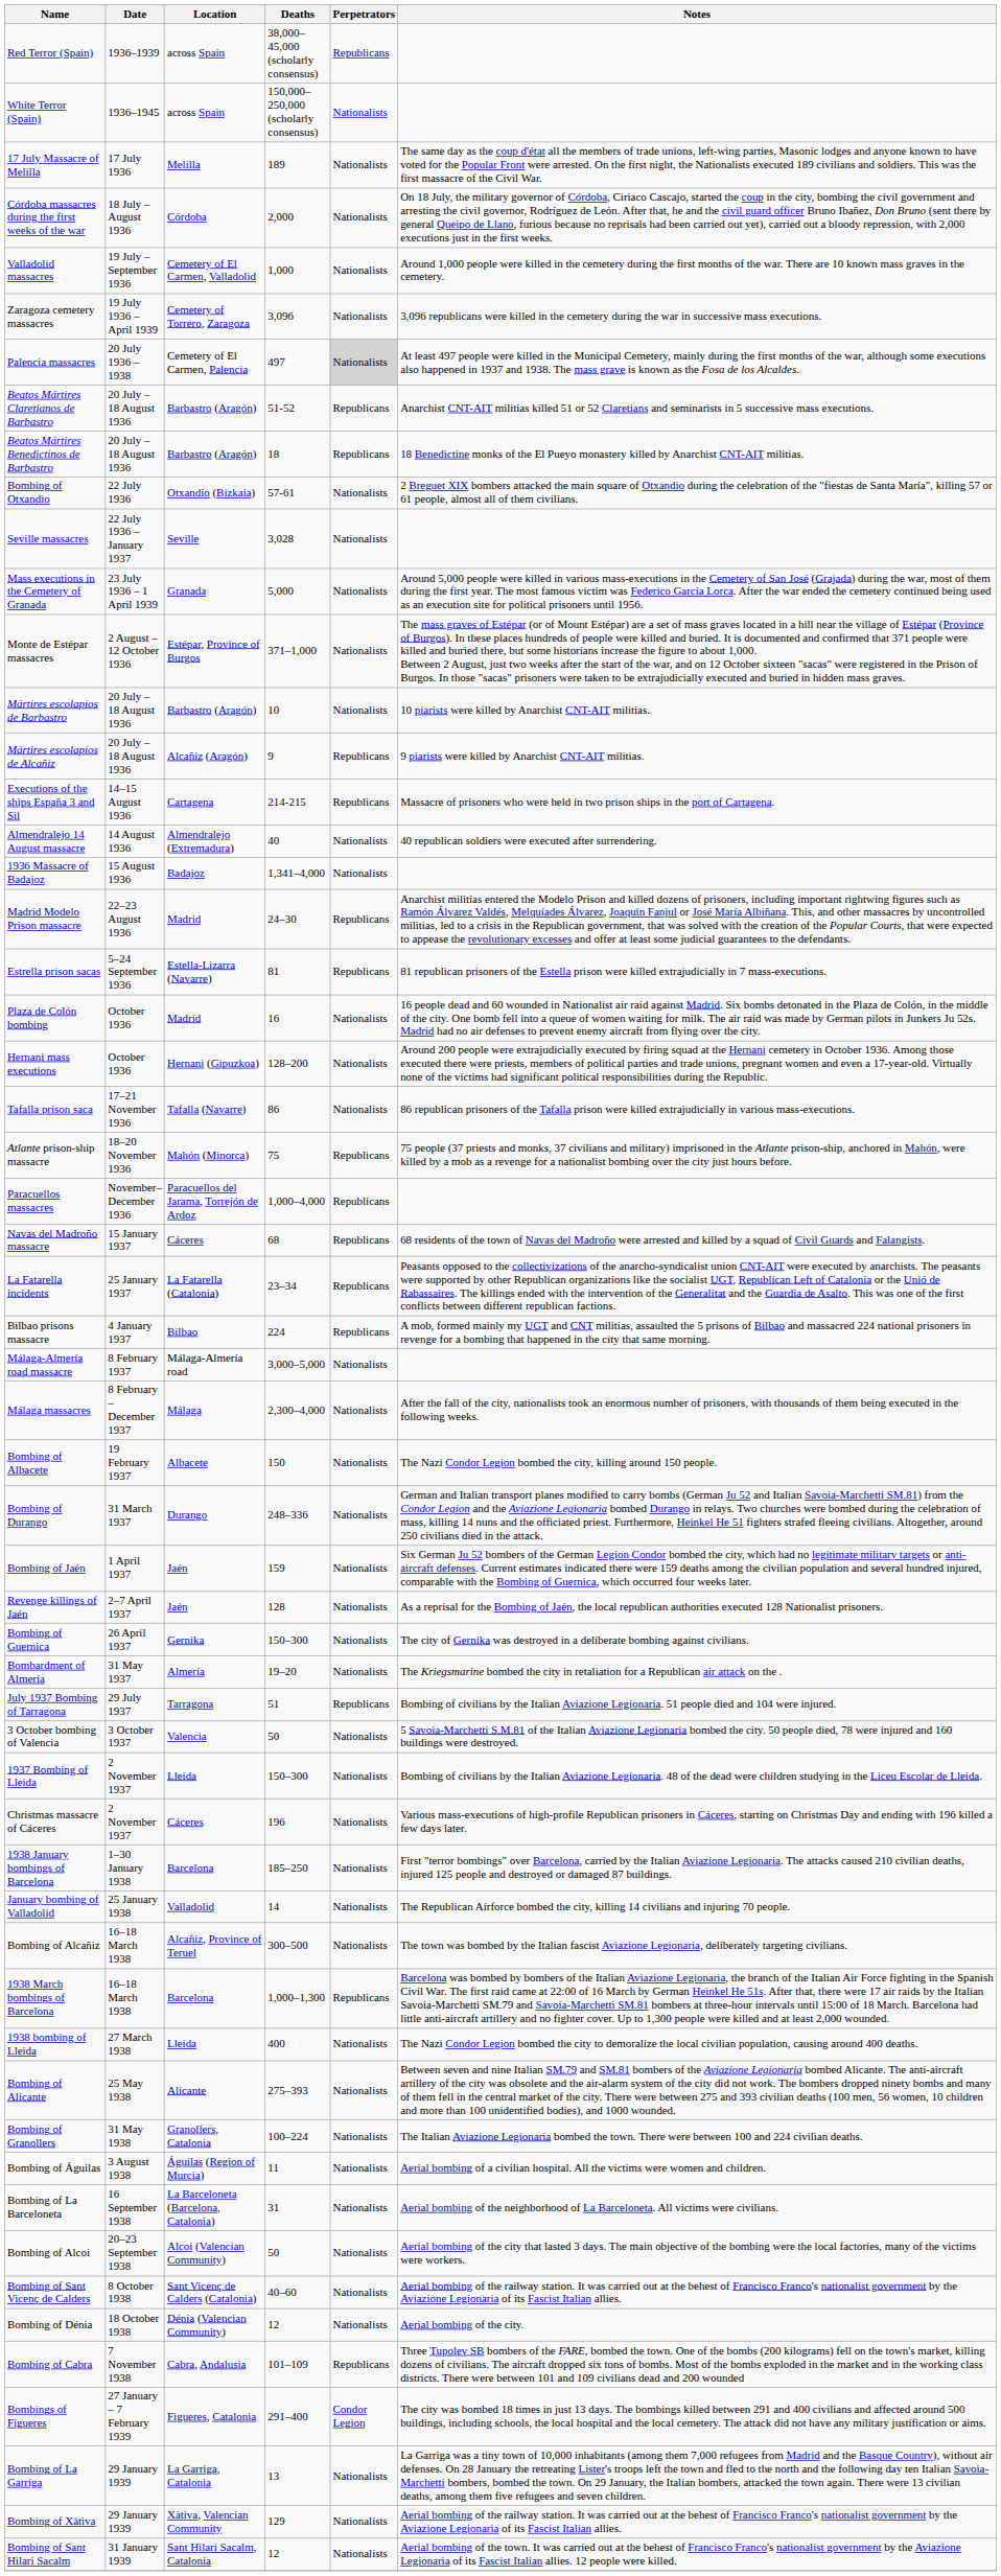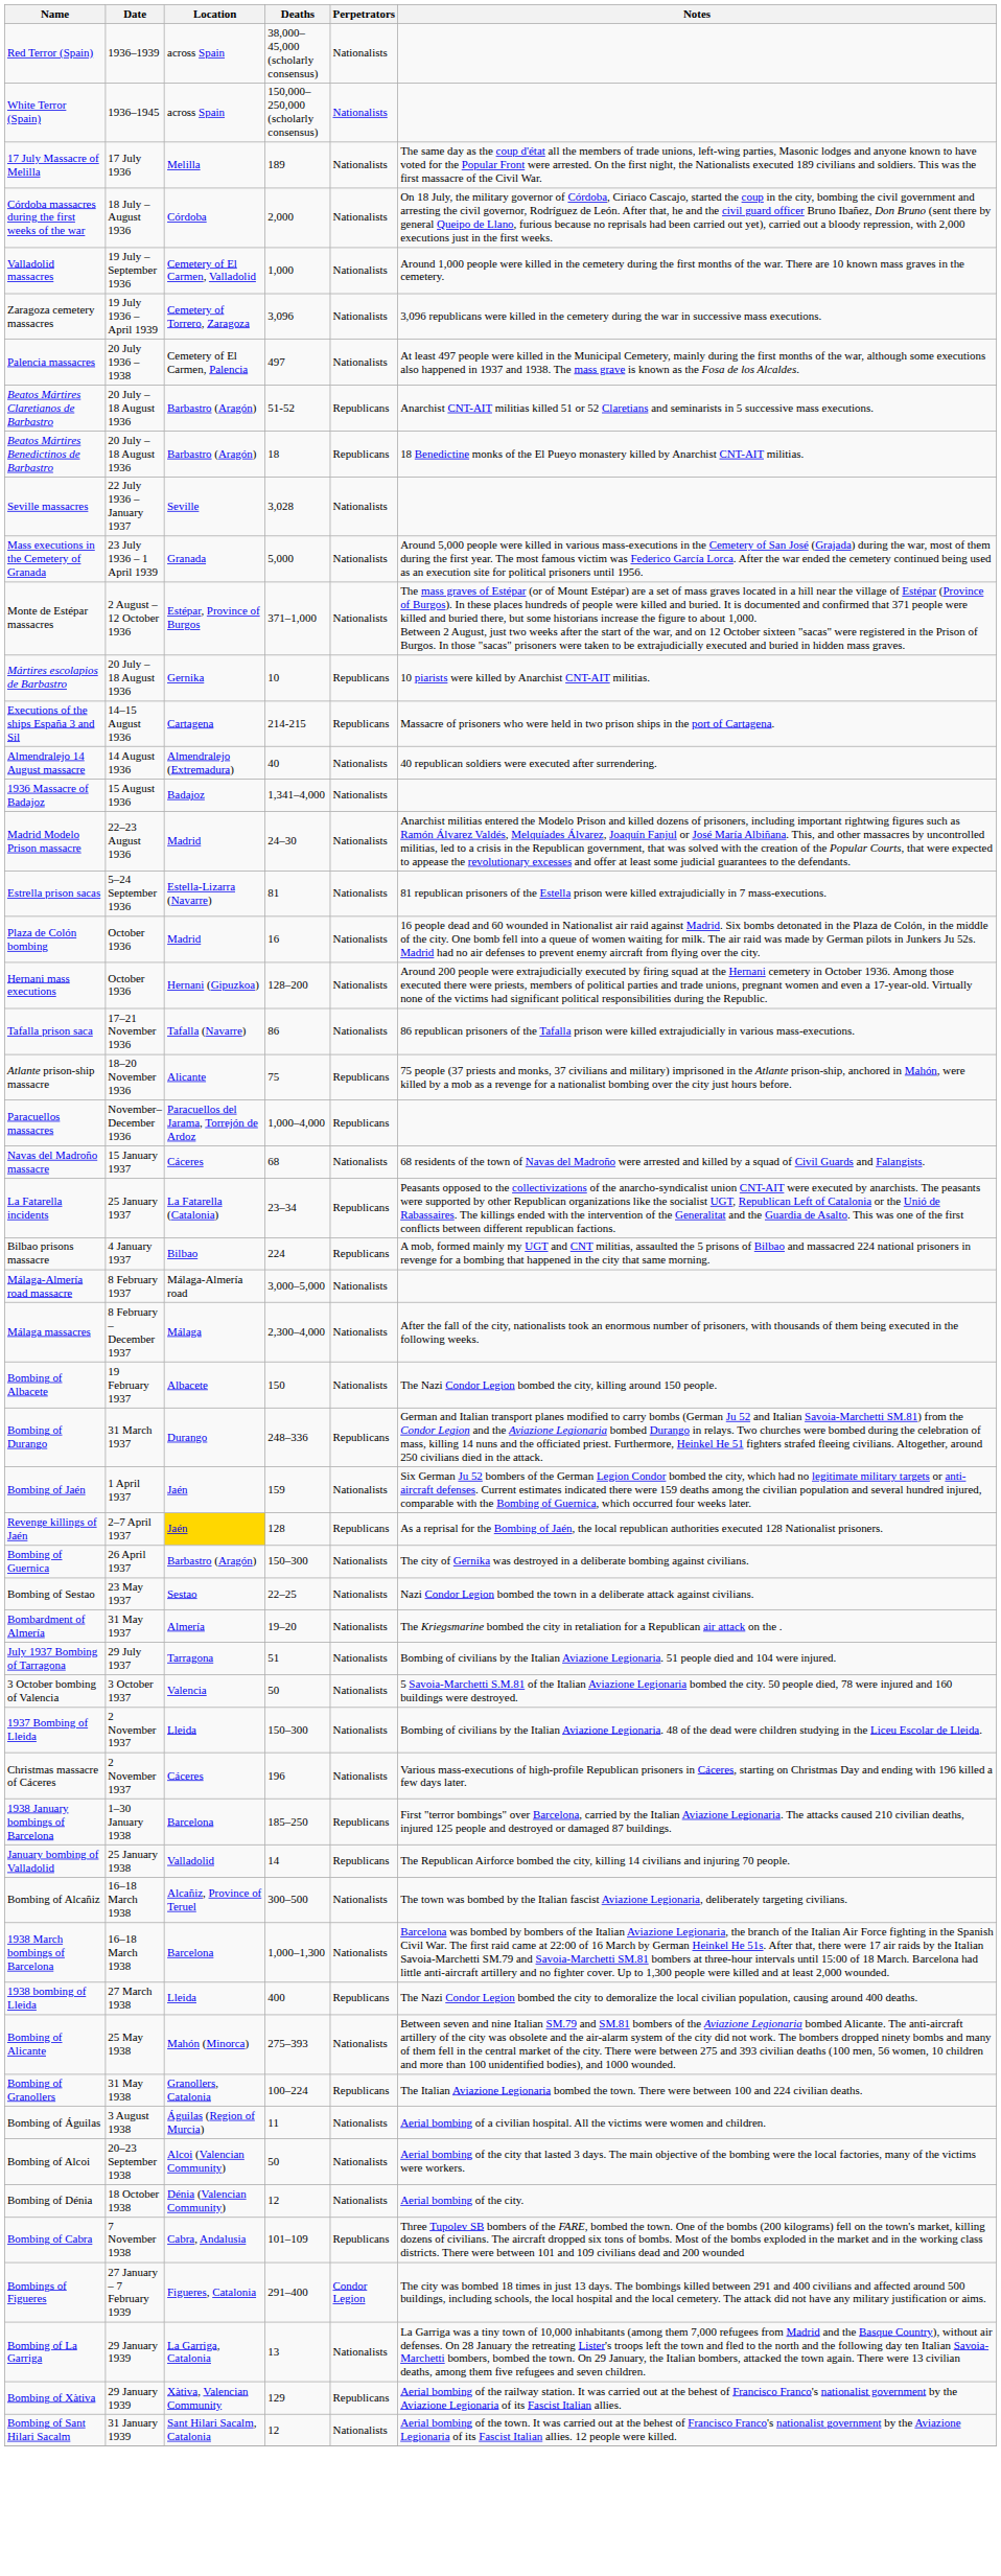Red Terror (Spain) | Perpetrators: Republicans -> Nationalists
Palencia massacres | Perpetrators: lightgrey background -> no background
- row: Bombing of Otxandio | 22 July 1936 | Otxandio (Bizkaia) | 57-61 | Nationalists | 2 Breguet XIX bombers attacked the main square of Otxandio during the celebration of the "fiestas de Santa María", killing 57 or 61 people, almost all of them civilians.
Mártires escolapios de Barbastro | Location: Barbastro (Aragón) -> Gernika
Mártires escolapios de Barbastro | Perpetrators: Nationalists -> Republicans
- row: Mártires escolapios de Alcañiz | 20 July – 18 August 1936 | Alcañiz (Aragón) | 9 | Republicans | 9 piarists were killed by Anarchist CNT-AIT militias.
Madrid Modelo Prison massacre | Perpetrators: Republicans -> Nationalists
Estrella prison sacas | Perpetrators: Republicans -> Nationalists
Atlante prison-ship massacre | Location: Mahón (Minorca) -> Alicante
Navas del Madroño massacre | Perpetrators: Republicans -> Nationalists
Bombing of Durango | Perpetrators: Nationalists -> Republicans
Revenge killings of Jaén | Location: no background -> gold background
Revenge killings of Jaén | Perpetrators: Nationalists -> Republicans
Bombing of Guernica | Location: Gernika -> Barbastro (Aragón)
+ row: Bombing of Sestao | 23 May 1937 | Sestao | 22–25 | Nationalists | Nazi Condor Legion bombed the town in a deliberate attack against civilians.
July 1937 Bombing of Tarragona | Perpetrators: Republicans -> Nationalists
1938 January bombings of Barcelona | Perpetrators: Nationalists -> Republicans
January bombing of Valladolid | Perpetrators: Nationalists -> Republicans
1938 March bombings of Barcelona | Perpetrators: Republicans -> Nationalists
1938 bombing of Lleida | Perpetrators: Nationalists -> Republicans
Bombing of Alicante | Location: Alicante -> Mahón (Minorca)
Bombing of Granollers | Perpetrators: Nationalists -> Republicans
- row: Bombing of La Barceloneta | 16 September 1938 | La Barceloneta (Barcelona, Catalonia) | 31 | Nationalists | Aerial bombing of the neighborhood of La Barceloneta. All victims were civilians.
- row: Bombing of Sant Vicenç de Calders | 8 October 1938 | Sant Vicenç de Calders (Catalonia) | 40–60 | Nationalists | Aerial bombing of the railway station. It was carried out at the behest of Francisco Franco's nationalist government by the Aviazione Legionaria of its Fascist Italian allies.
Bombing of Xàtiva | Perpetrators: Nationalists -> Republicans
